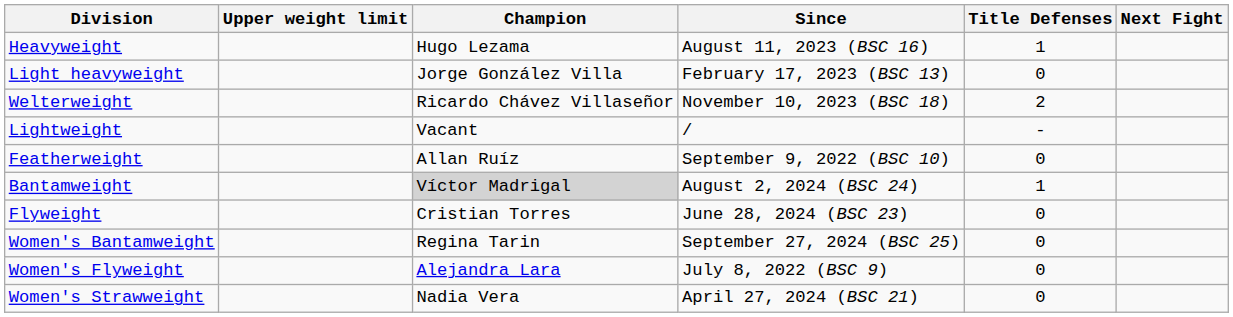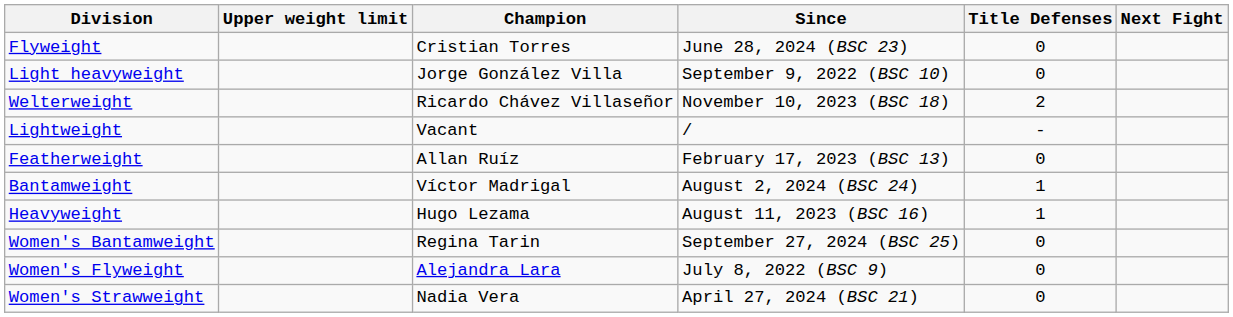rows swapped: Heavyweight <-> Flyweight
Light heavyweight | Since: February 17, 2023 (BSC 13) -> September 9, 2022 (BSC 10)
Featherweight | Since: September 9, 2022 (BSC 10) -> February 17, 2023 (BSC 13)
Bantamweight | Champion: lightgrey background -> no background
